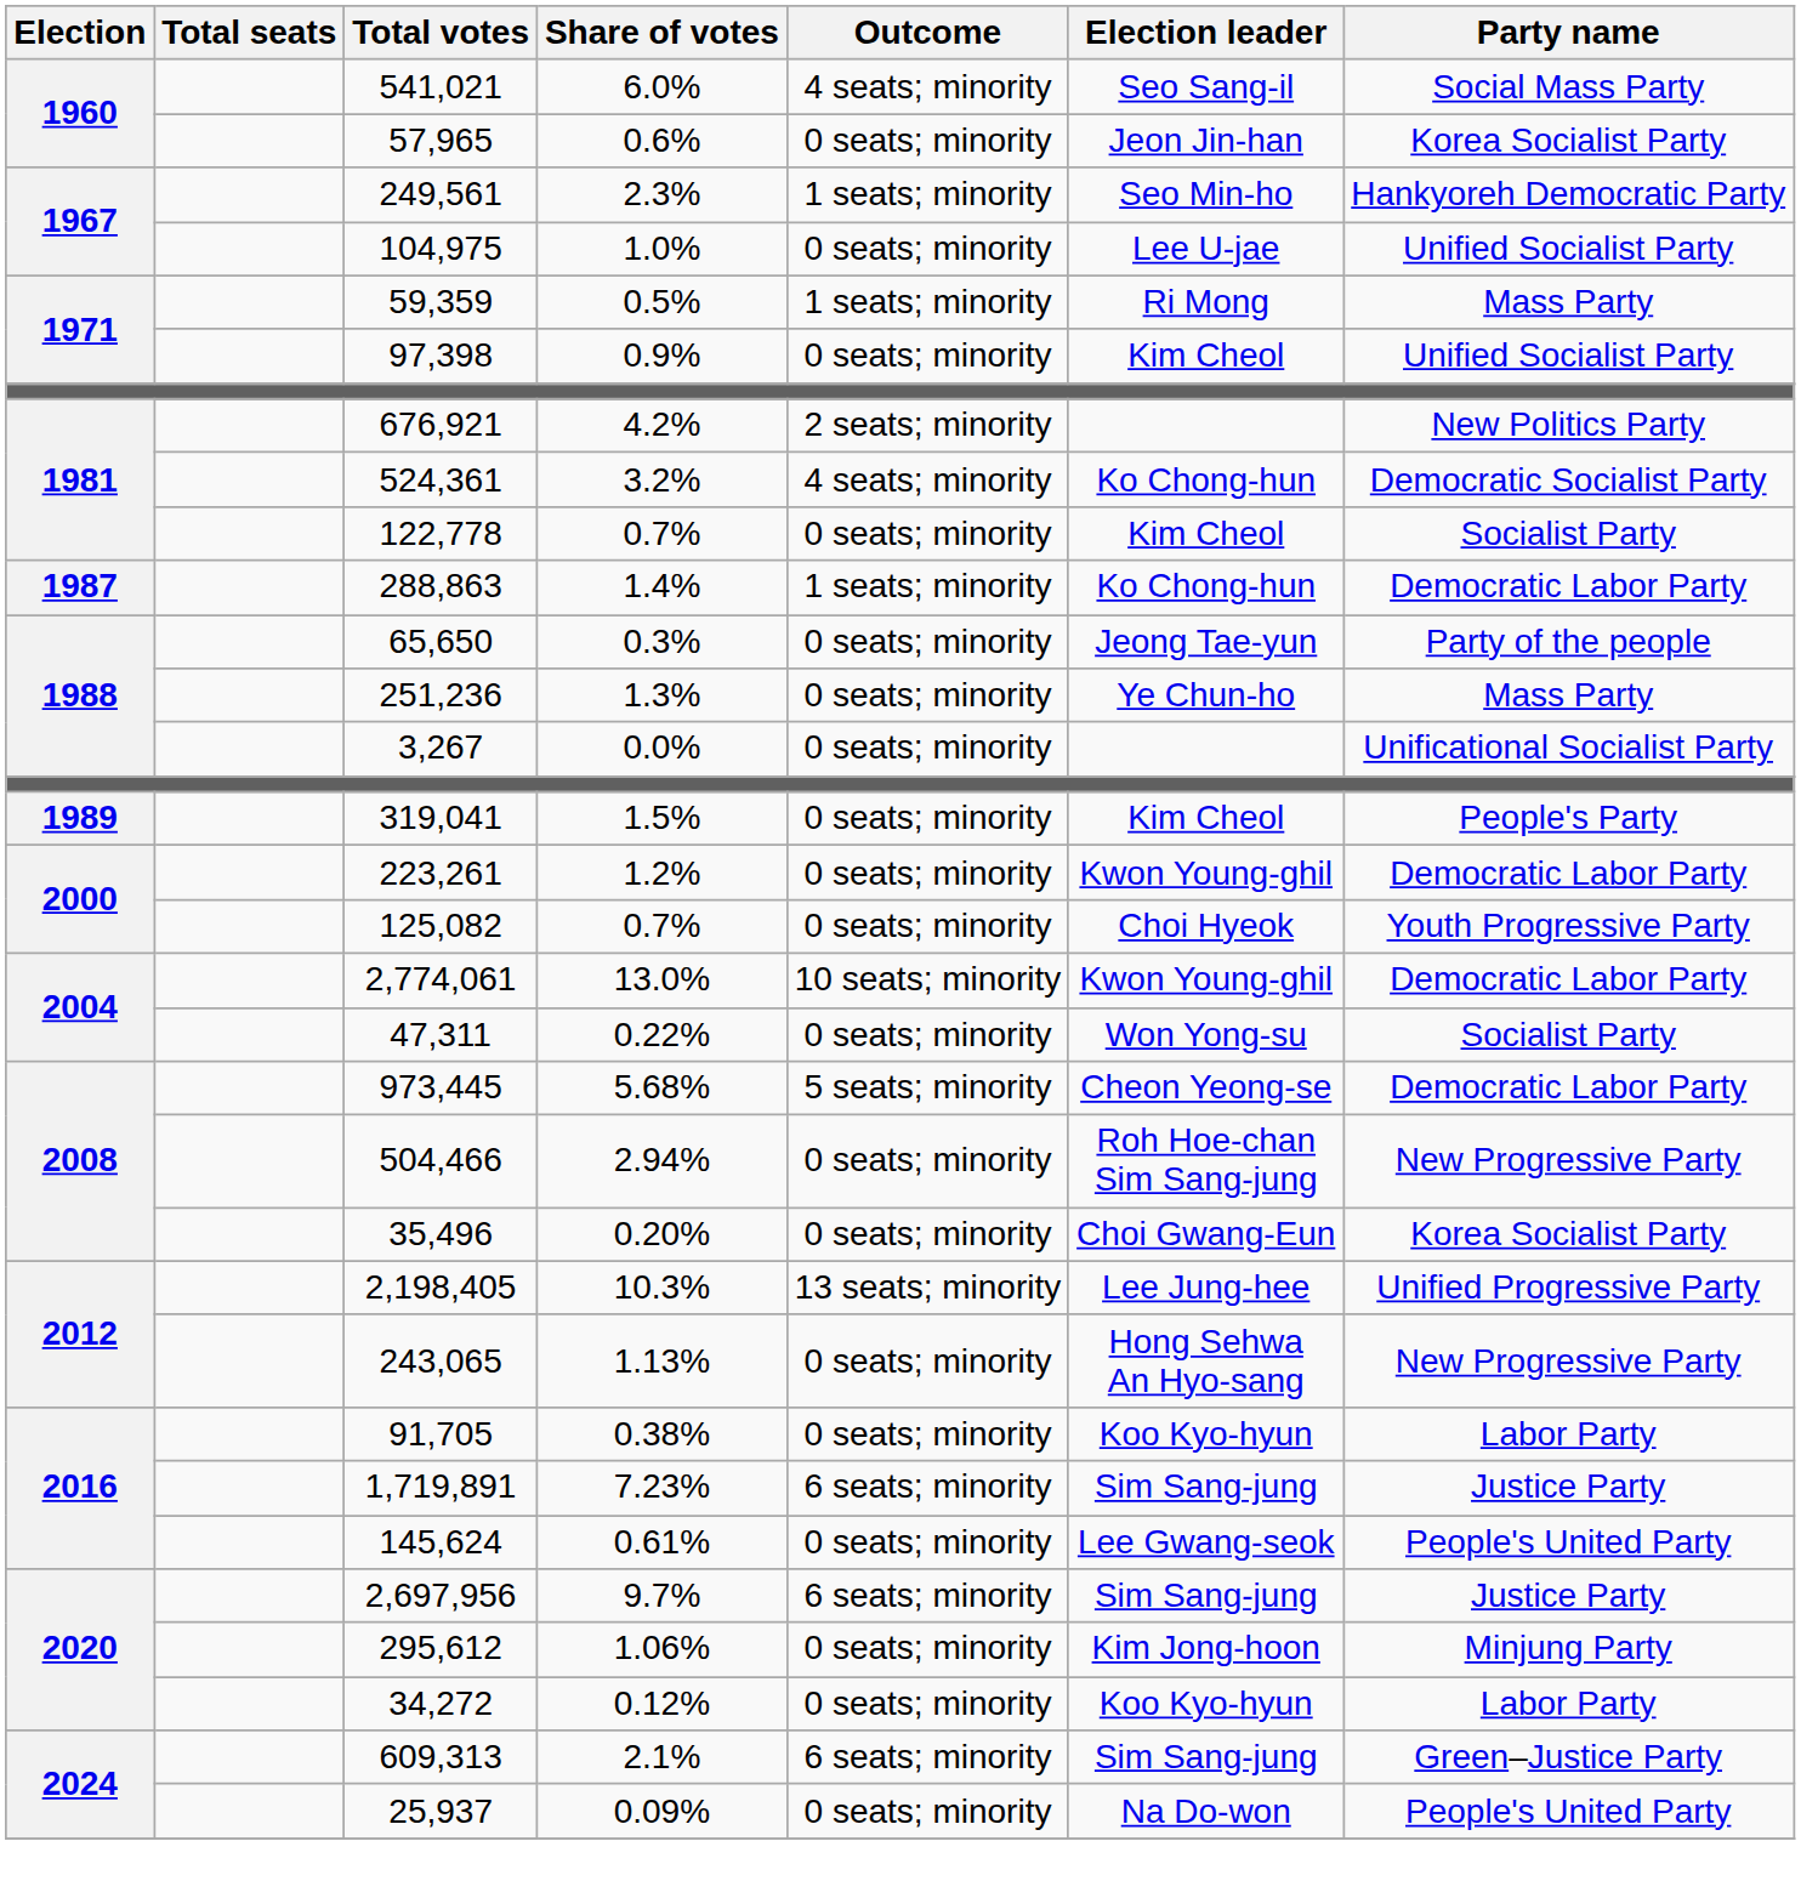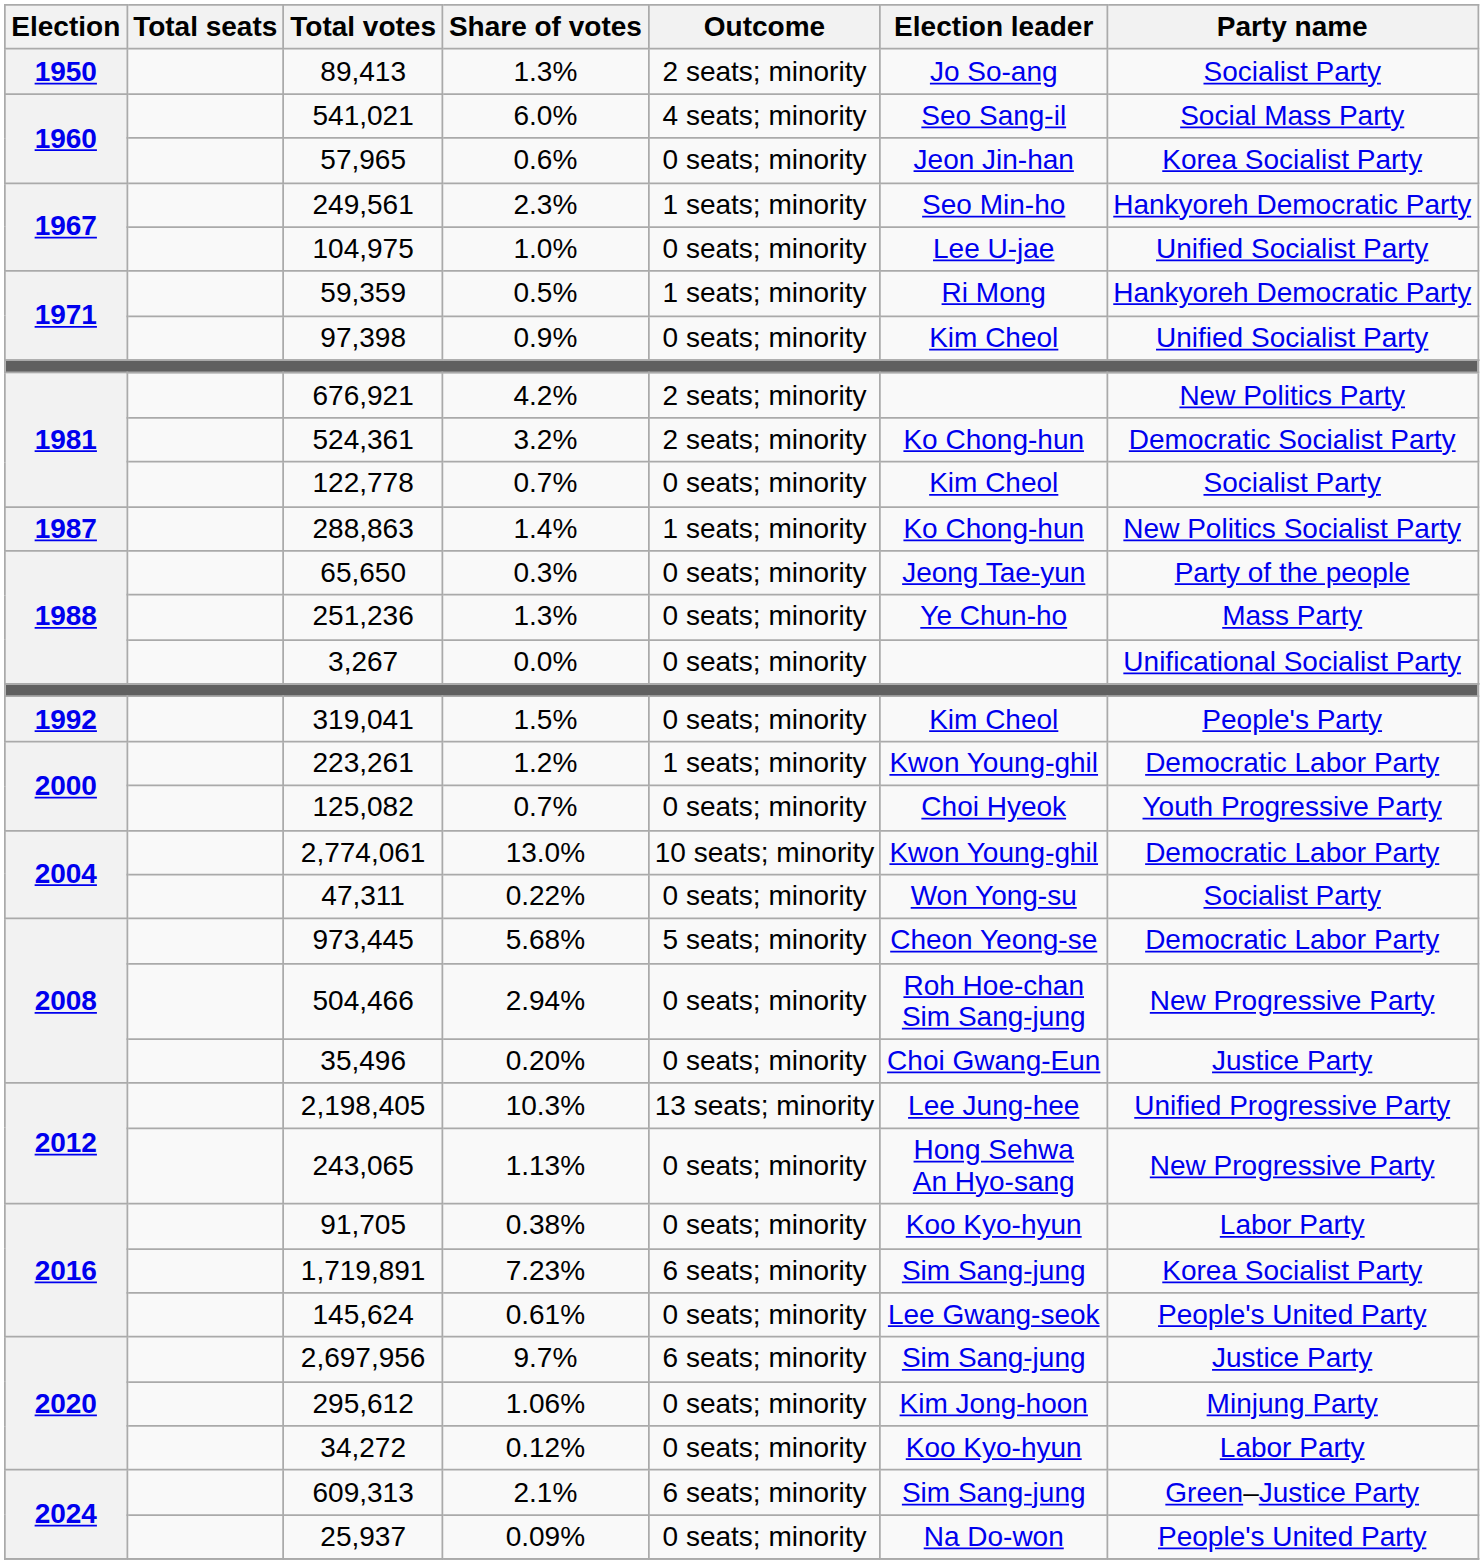+ row: 1950 | 89,413 | 1.3% | 2 seats; minority | Jo So-ang | Socialist Party
59,359 | Party name: Mass Party -> Hankyoreh Democratic Party
524,361 | Outcome: 4 seats; minority -> 2 seats; minority
288,863 | Party name: Democratic Labor Party -> New Politics Socialist Party
319,041 | Election: 1989 -> 1992
223,261 | Outcome: 0 seats; minority -> 1 seats; minority
35,496 | Party name: Korea Socialist Party -> Justice Party
1,719,891 | Party name: Justice Party -> Korea Socialist Party
